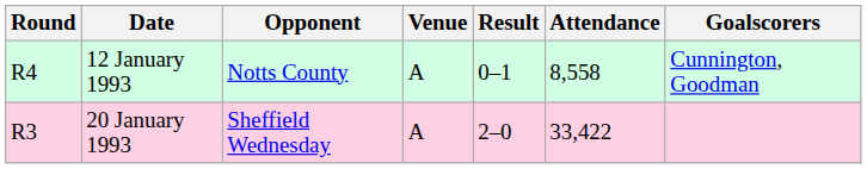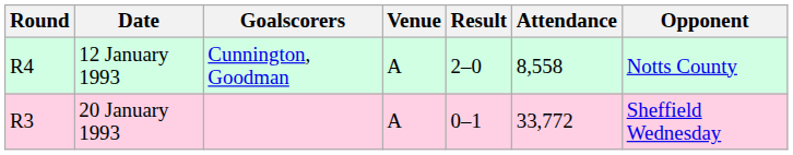columns swapped: Opponent <-> Goalscorers
12 January 1993 | Result: 0–1 -> 2–0
20 January 1993 | Result: 2–0 -> 0–1
20 January 1993 | Attendance: 33,422 -> 33,772
